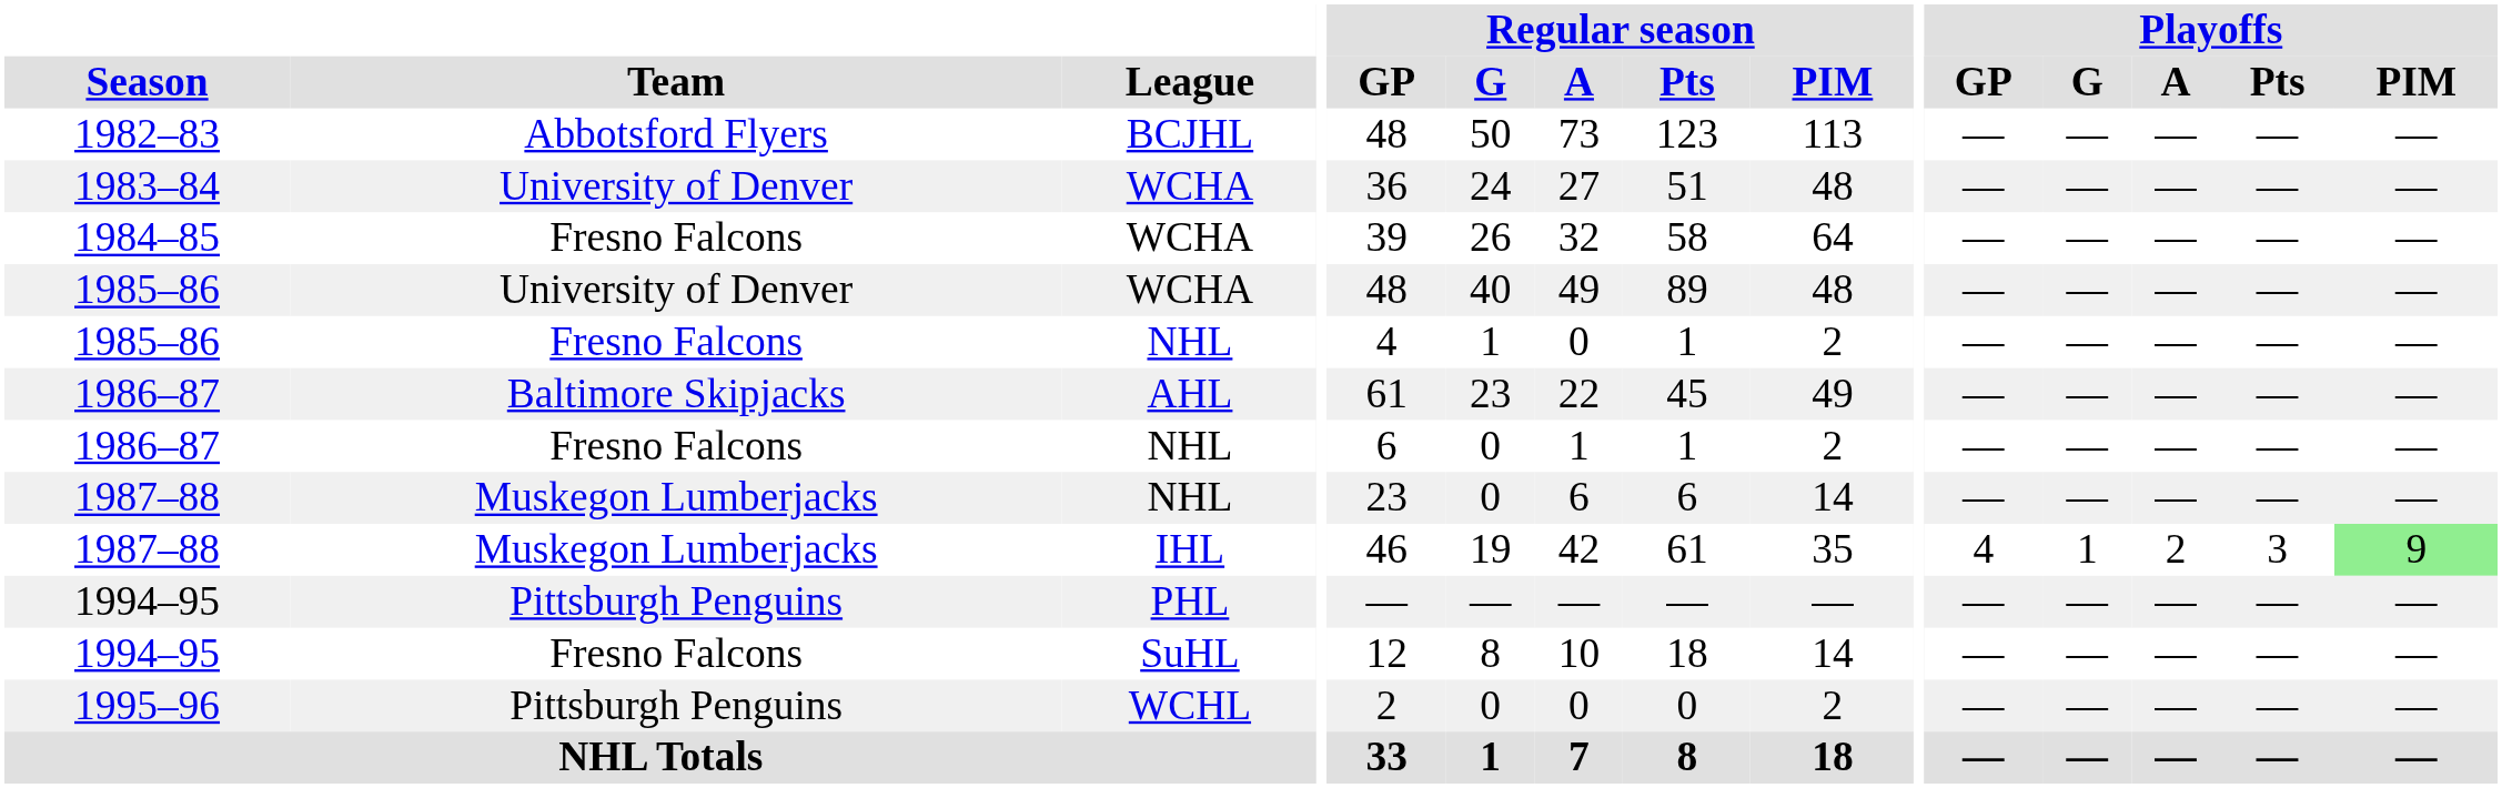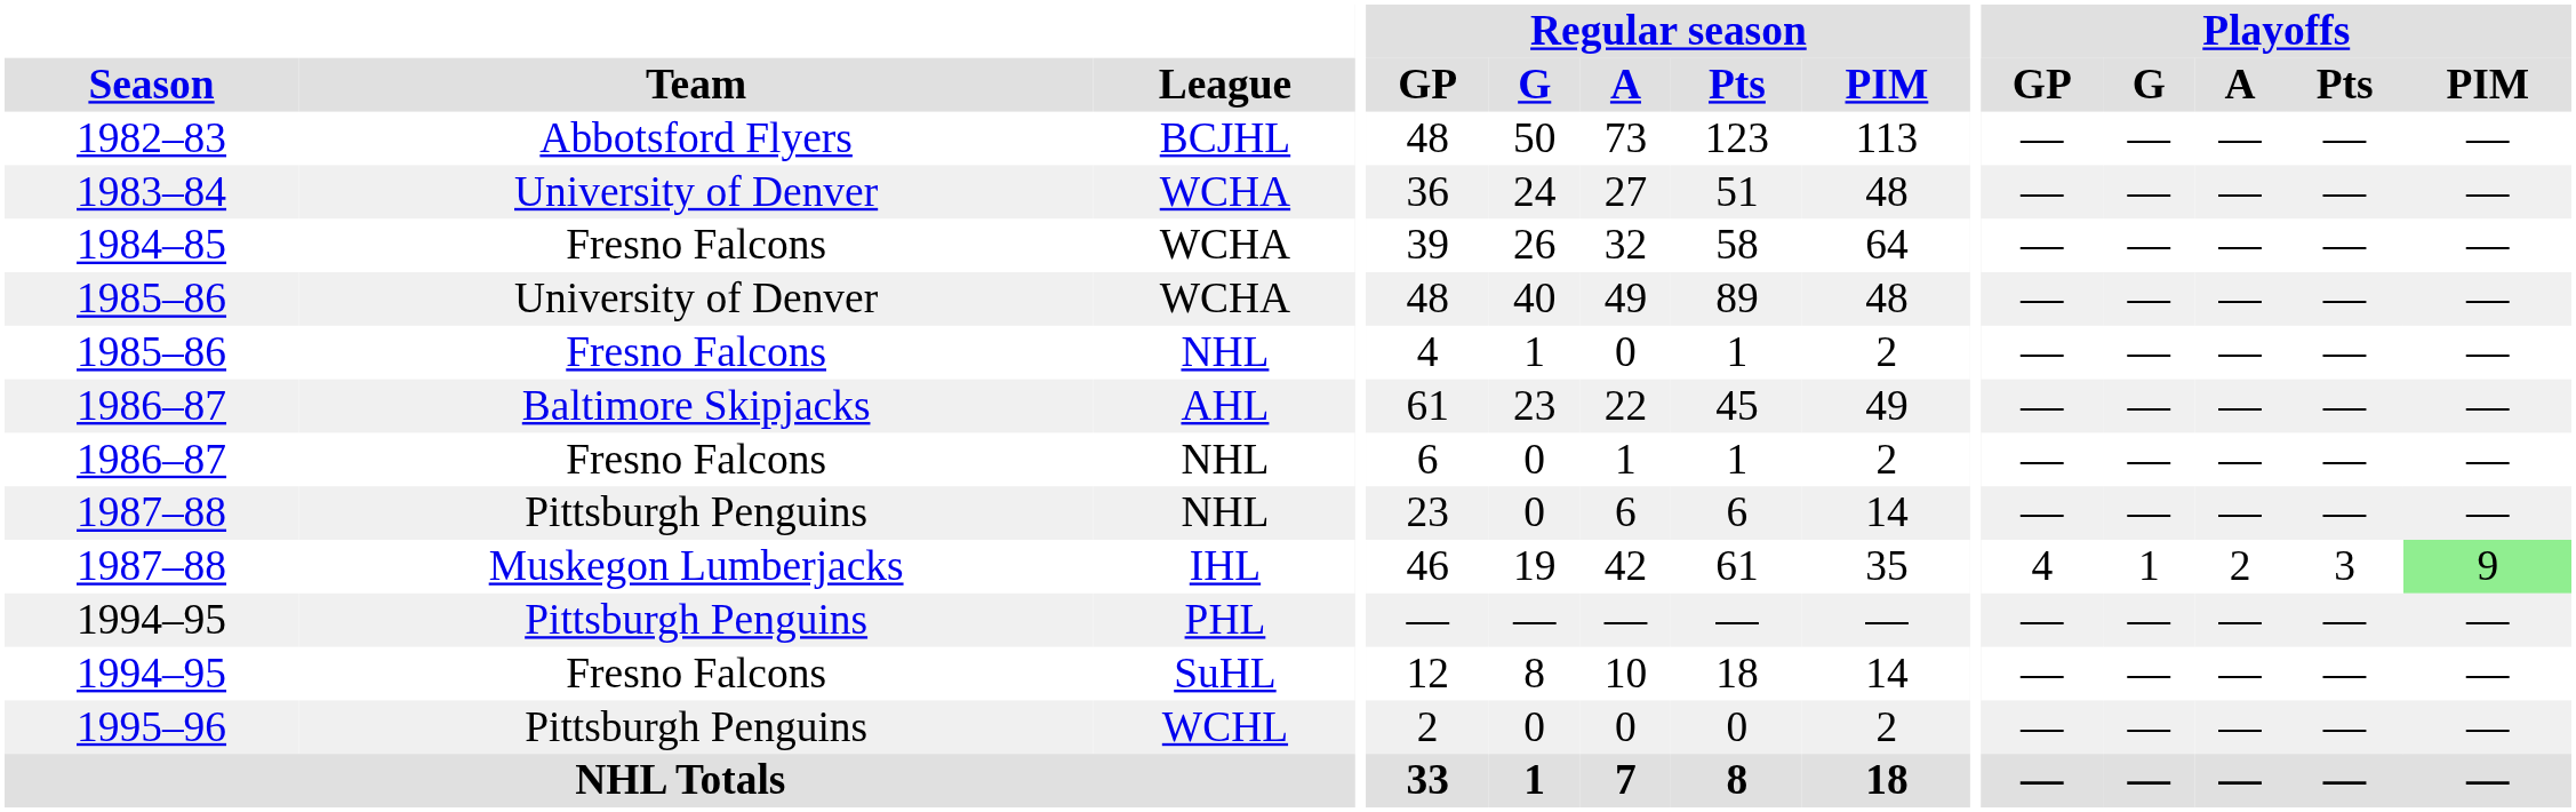1987–88 / NHL | Team: Muskegon Lumberjacks -> Pittsburgh Penguins
